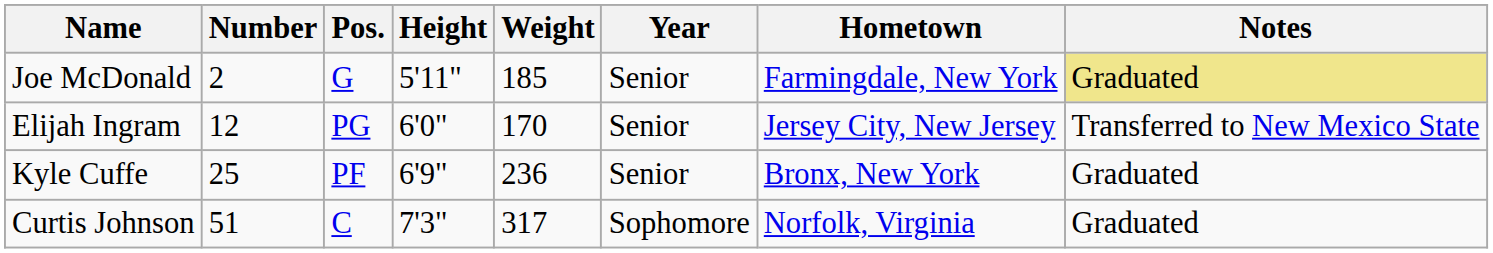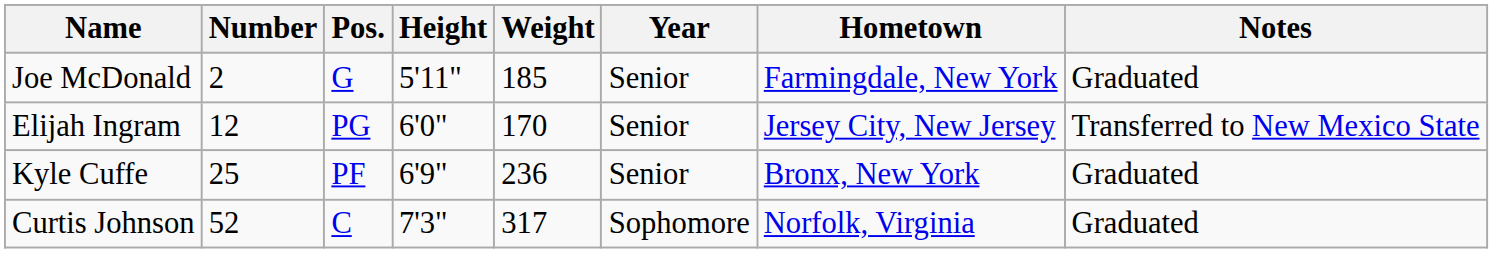Joe McDonald | Notes: khaki background -> no background
Curtis Johnson | Number: 51 -> 52
